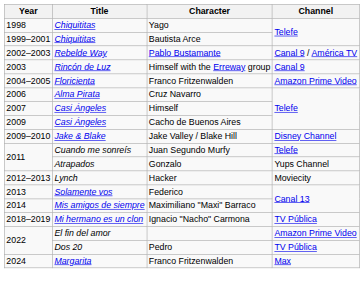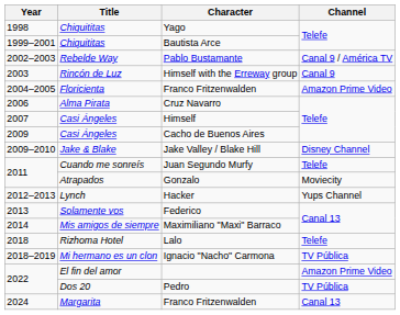Gonzalo | Channel: Yups Channel -> Moviecity
Hacker | Channel: Moviecity -> Yups Channel
+ row: 2018 | Rizhoma Hotel | Lalo | Telefe
2024 / Franco Fritzenwalden | Channel: Max -> Canal 13
